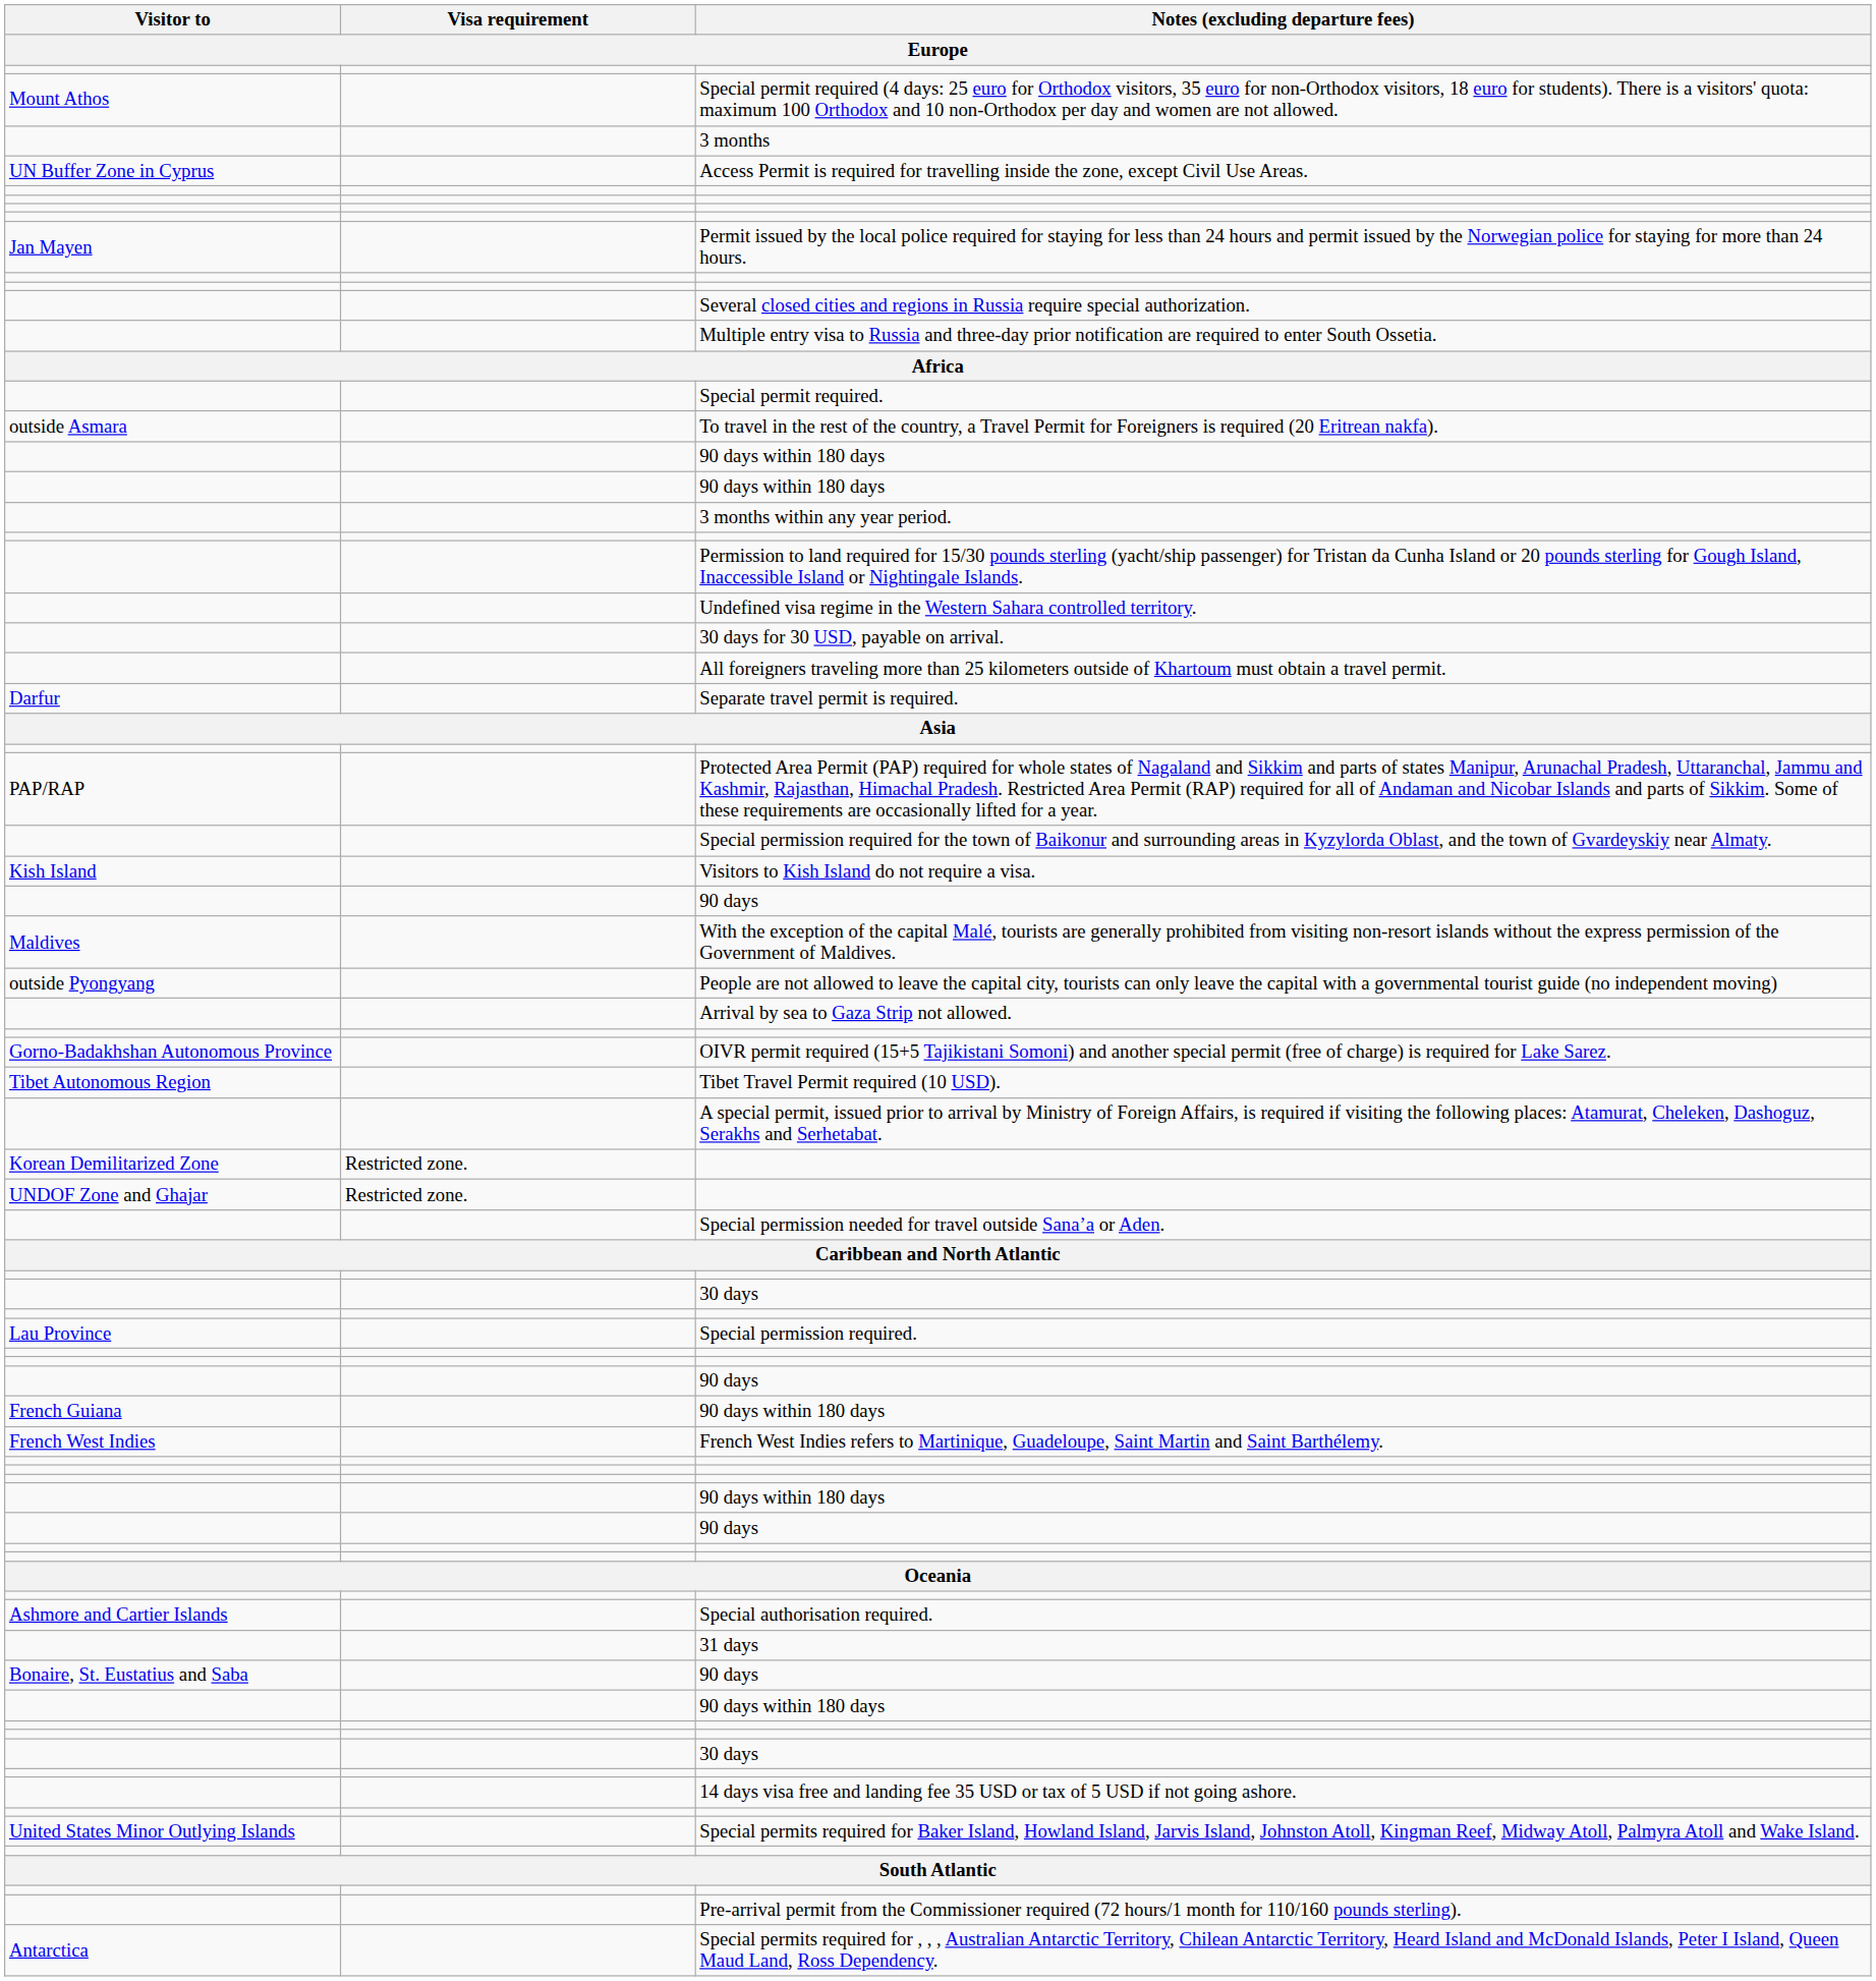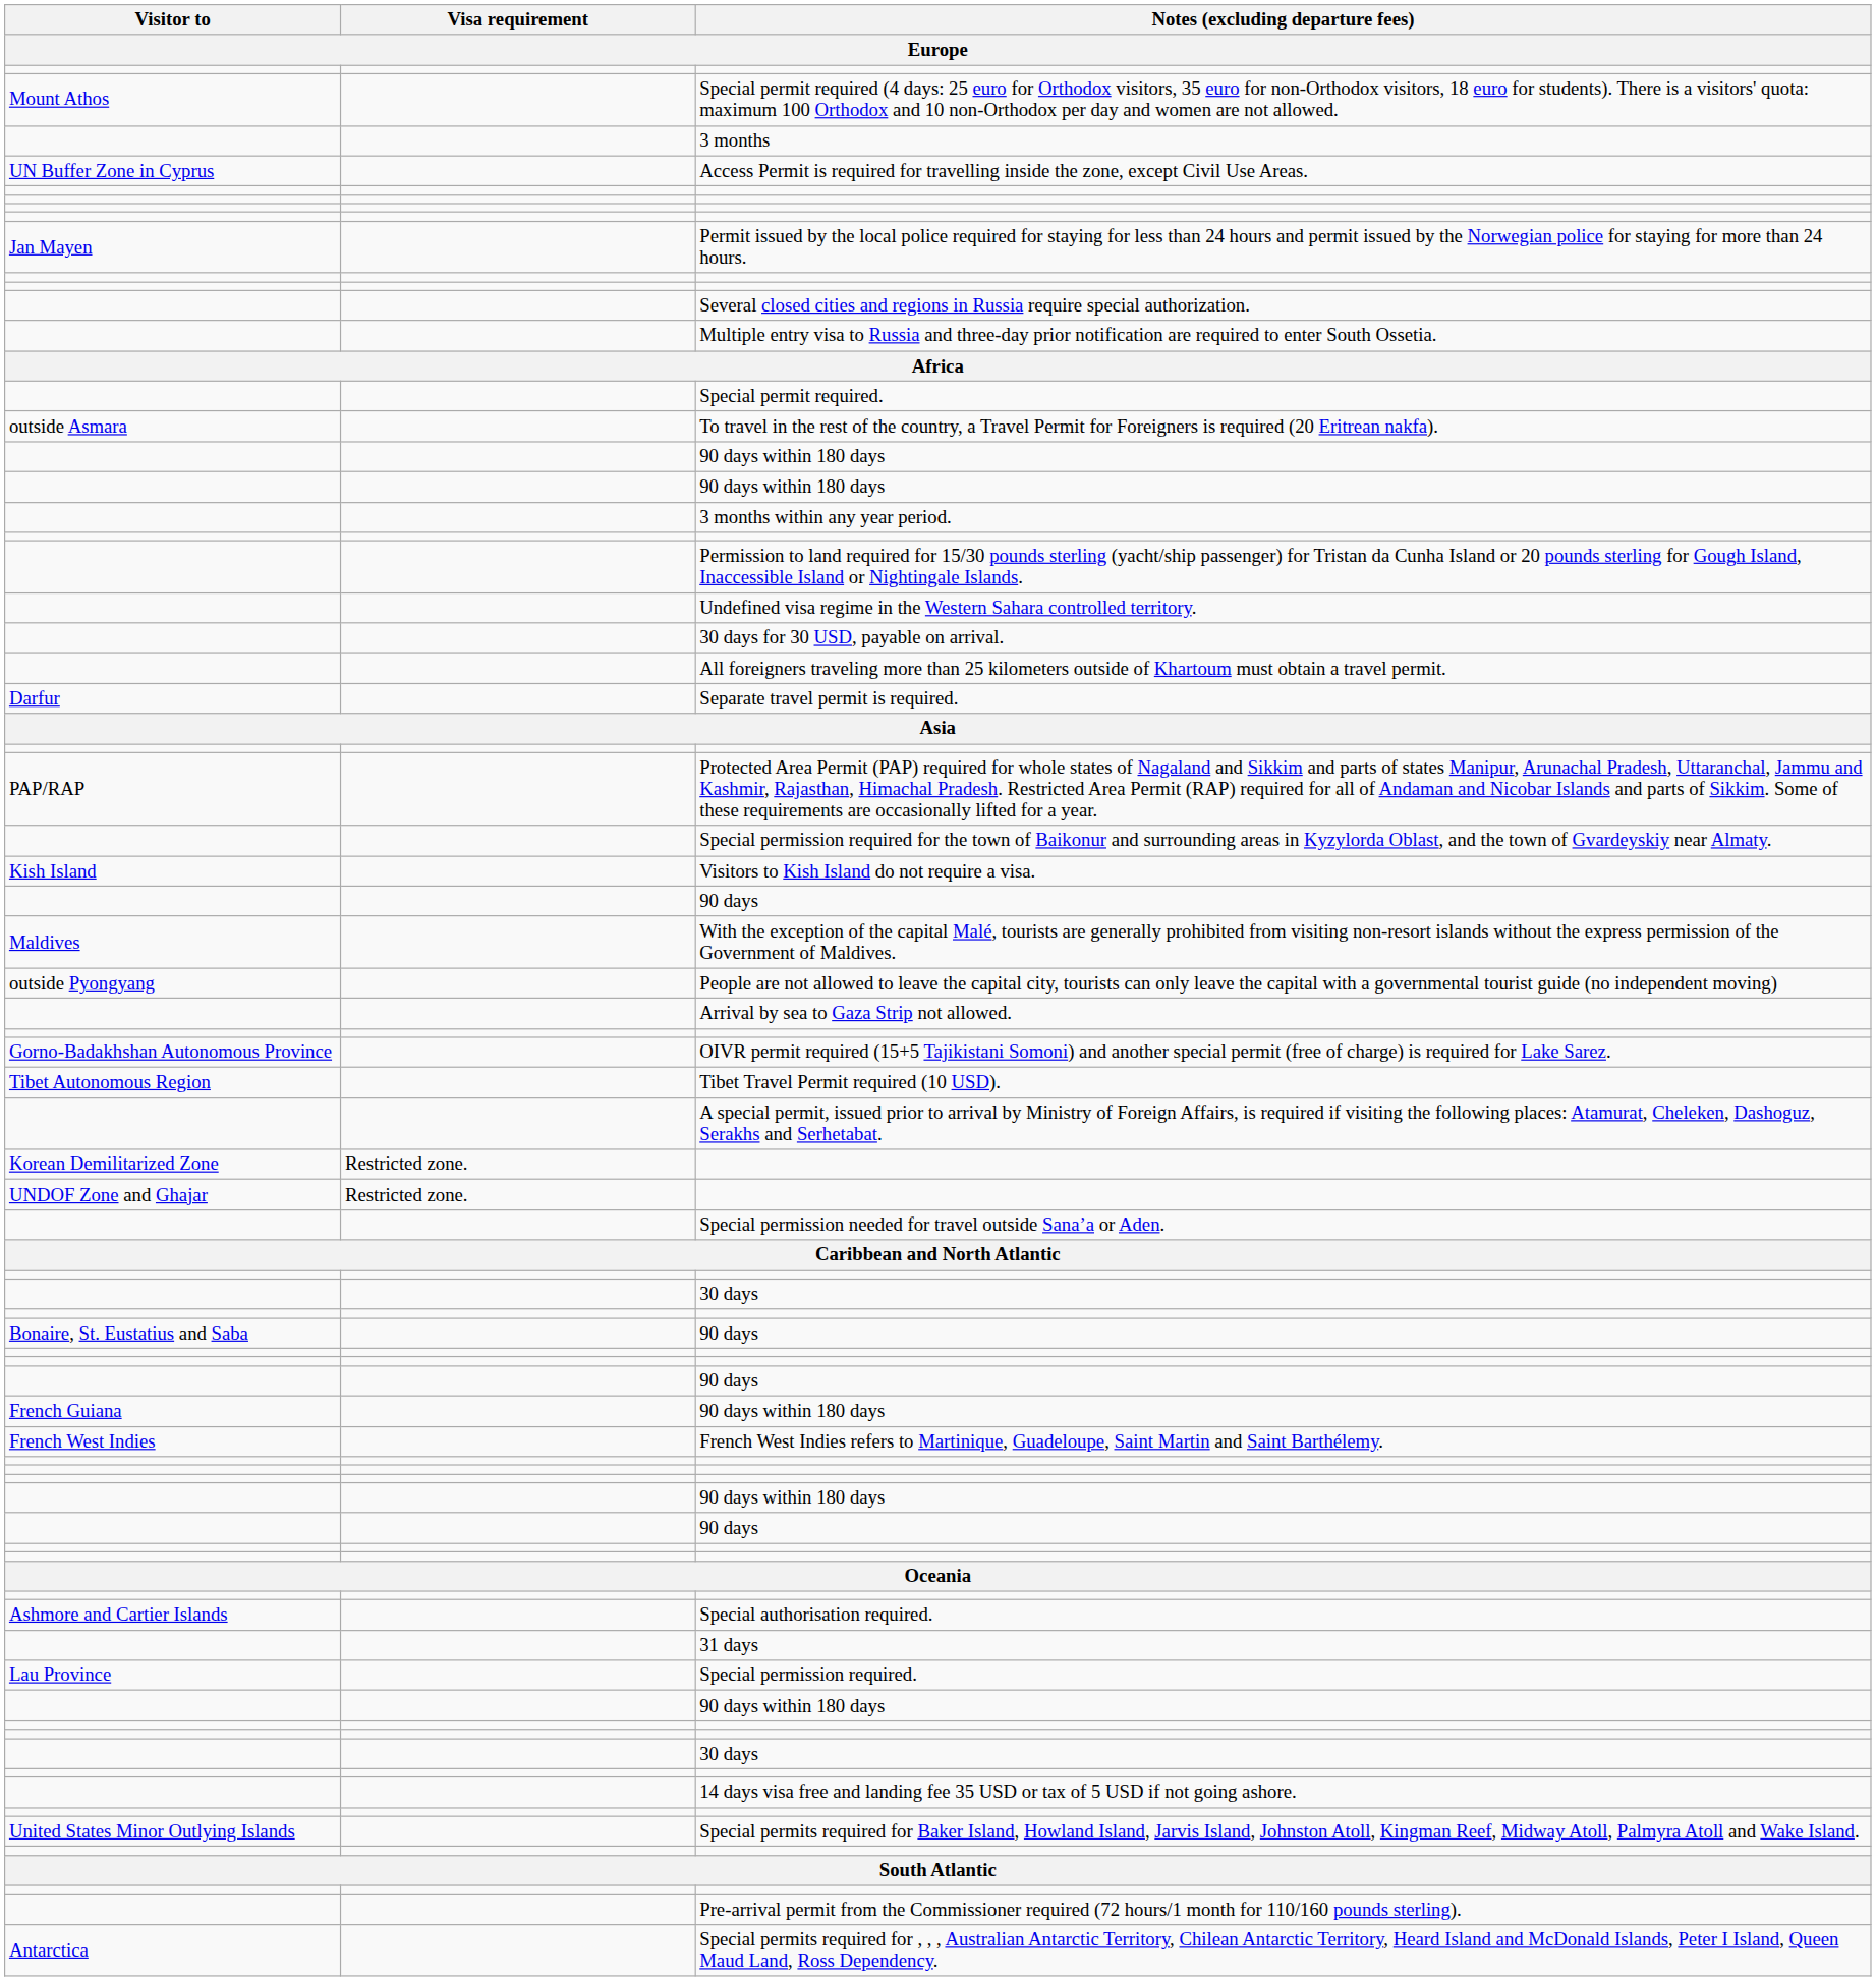rows swapped: Bonaire, St. Eustatius and Saba / 90 days <-> Special permission required.
